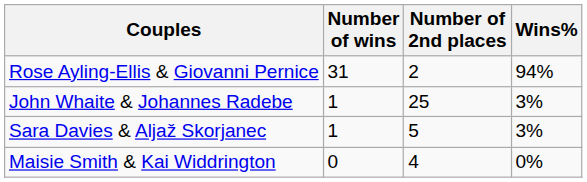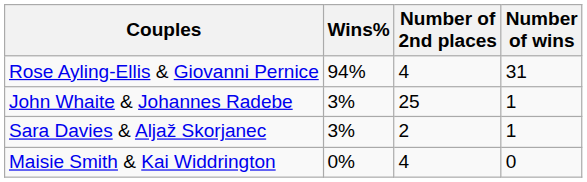columns swapped: Number of wins <-> Wins%
Rose Ayling-Ellis & Giovanni Pernice | Number of 2nd places: 2 -> 4
Sara Davies & Aljaž Skorjanec | Number of 2nd places: 5 -> 2
